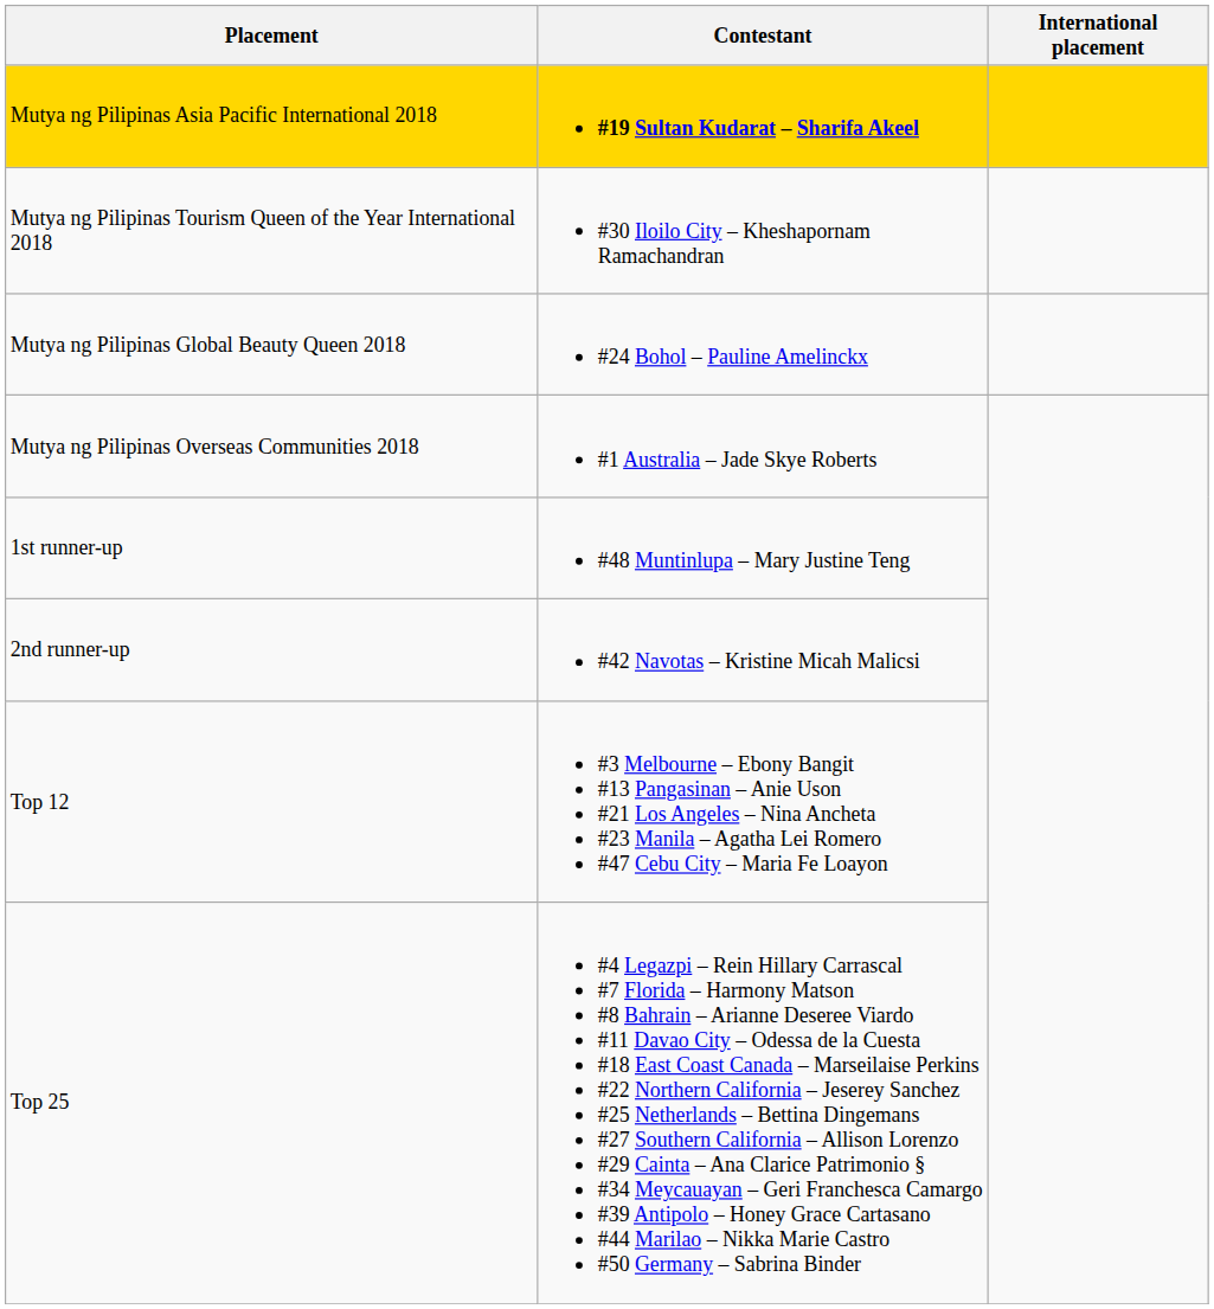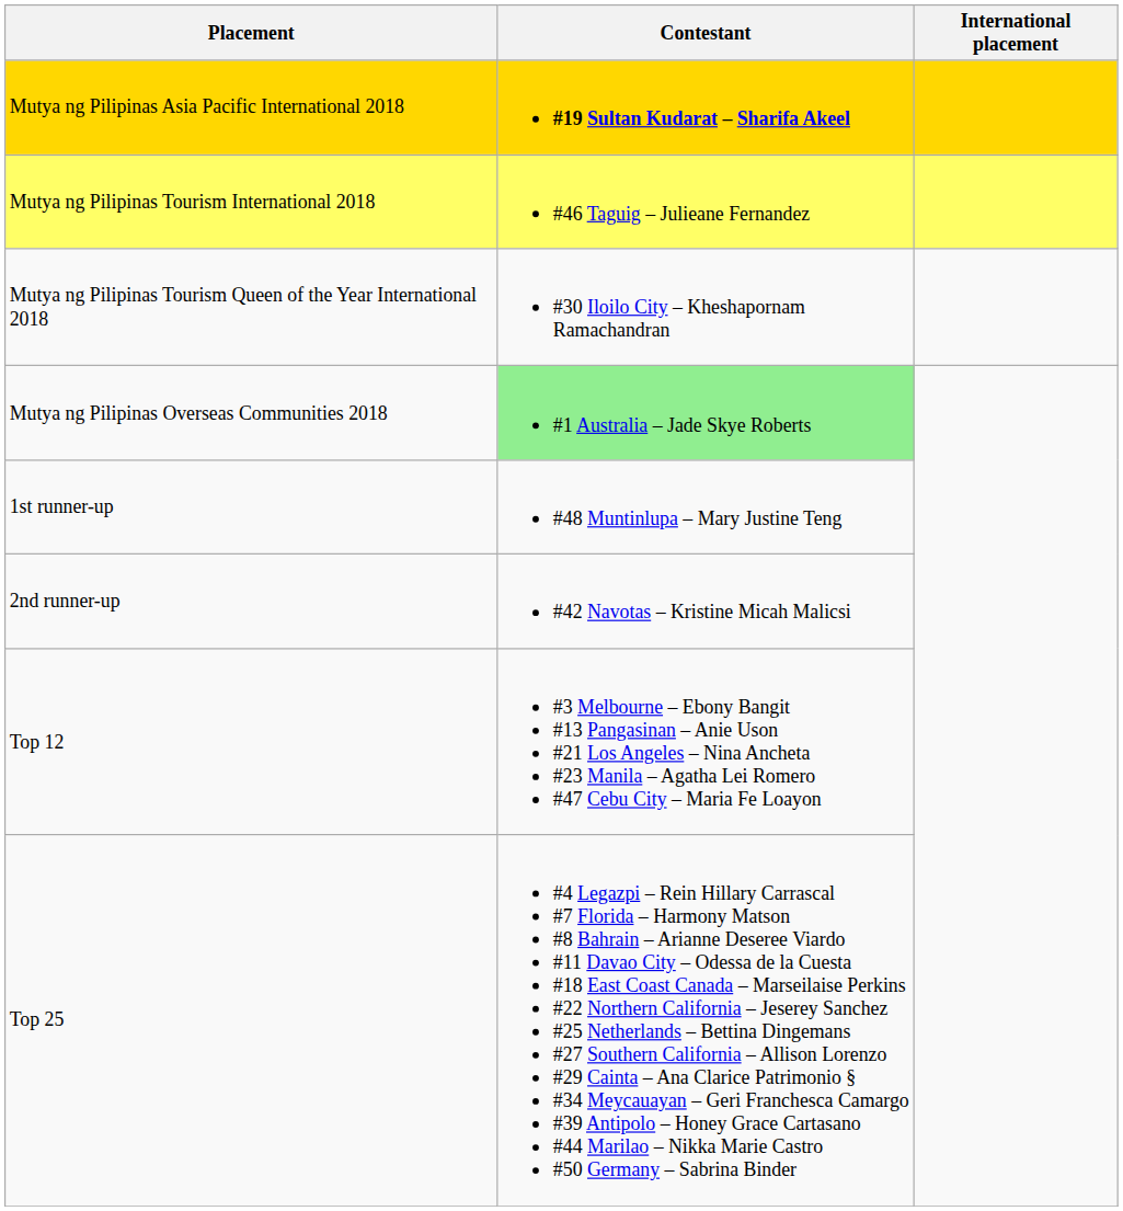+ row: Mutya ng Pilipinas Tourism International 2018 | #46 Taguig – Julieane Fernandez
- row: Mutya ng Pilipinas Global Beauty Queen 2018 | #24 Bohol – Pauline Amelinckx
Mutya ng Pilipinas Overseas Communities 2018 | Contestant: no background -> lightgreen background
